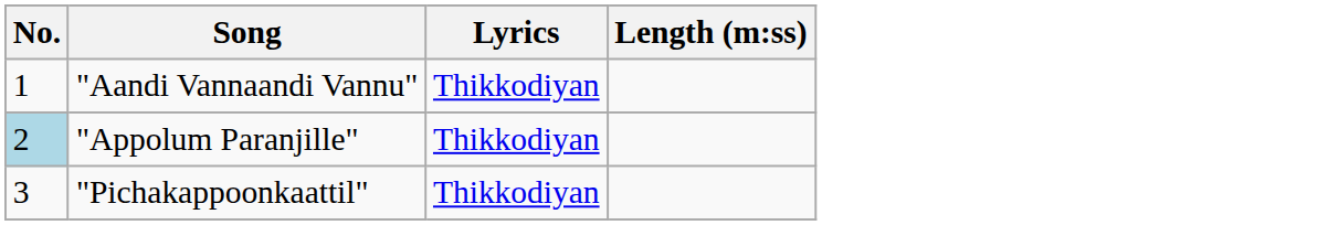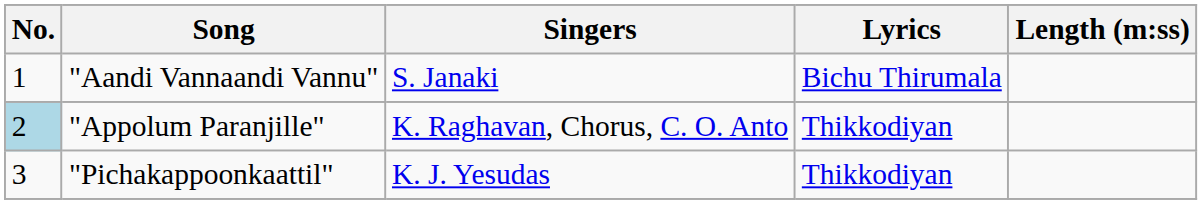+ column: Singers | S. Janaki | K. Raghavan, Chorus, C. O. Anto | K. J. Yesudas
"Aandi Vannaandi Vannu" | Lyrics: Thikkodiyan -> Bichu Thirumala
